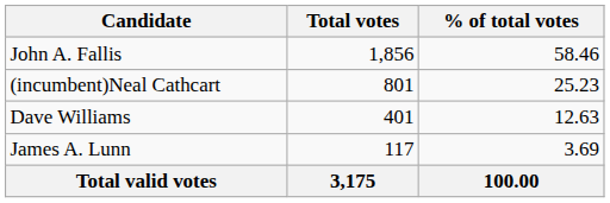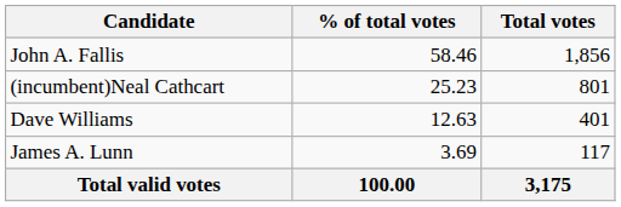columns swapped: Total votes <-> % of total votes
